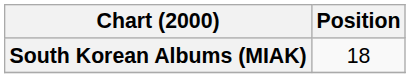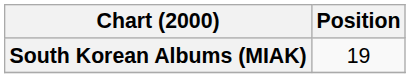South Korean Albums (MIAK) | Position: 18 -> 19
